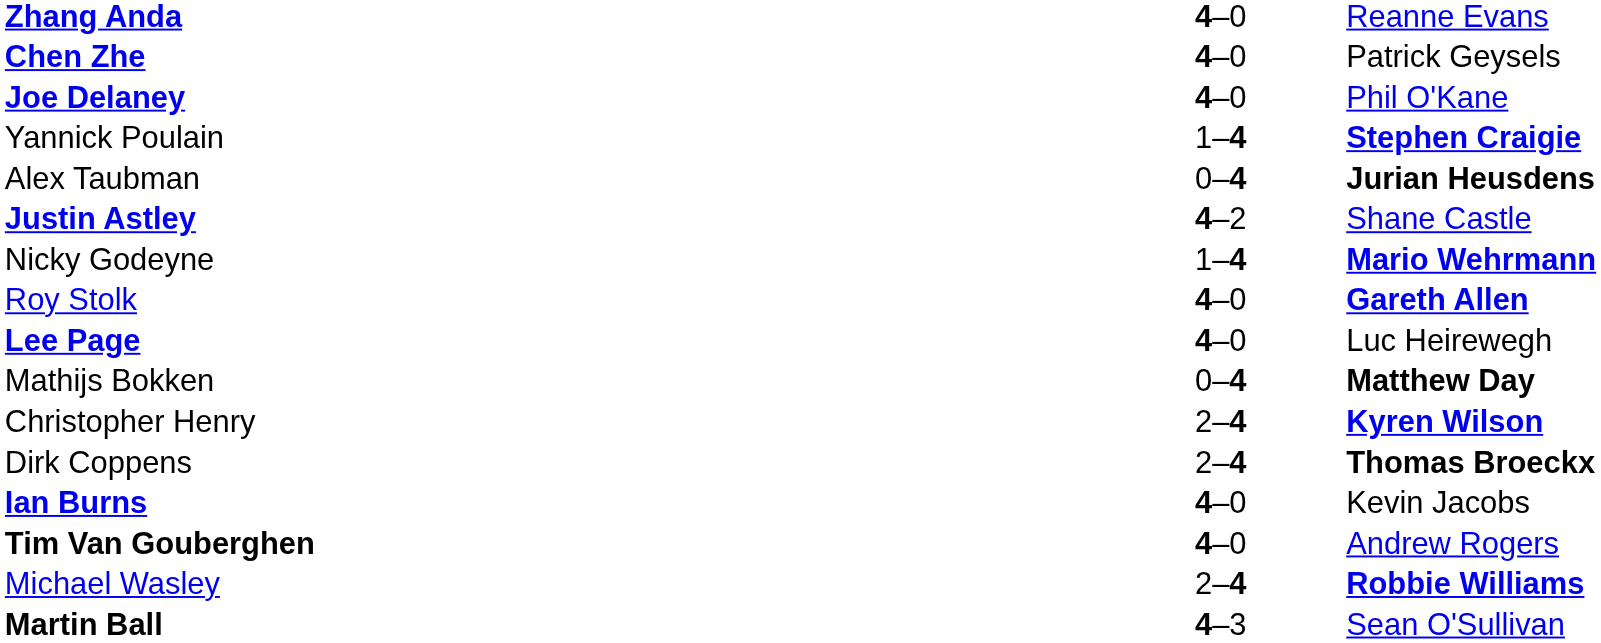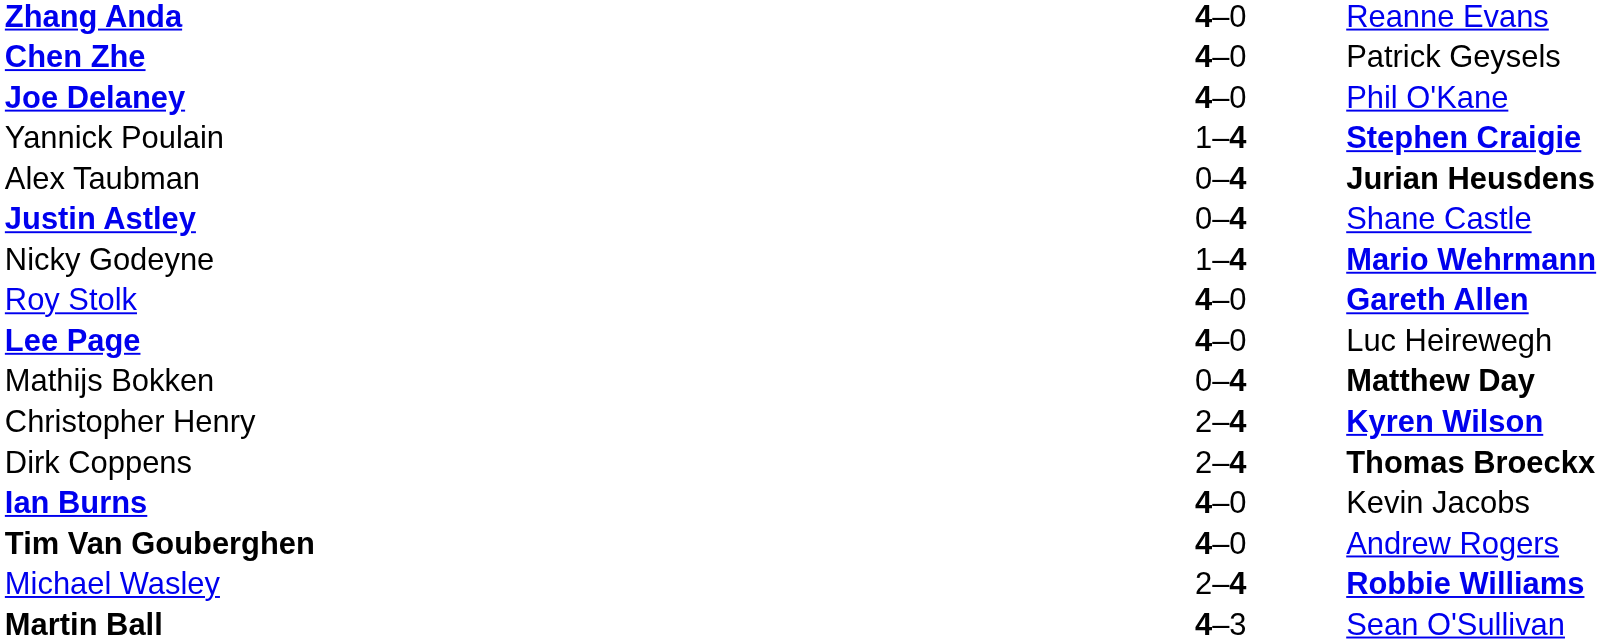Justin Astley | column 2: 4–2 -> 0–4
